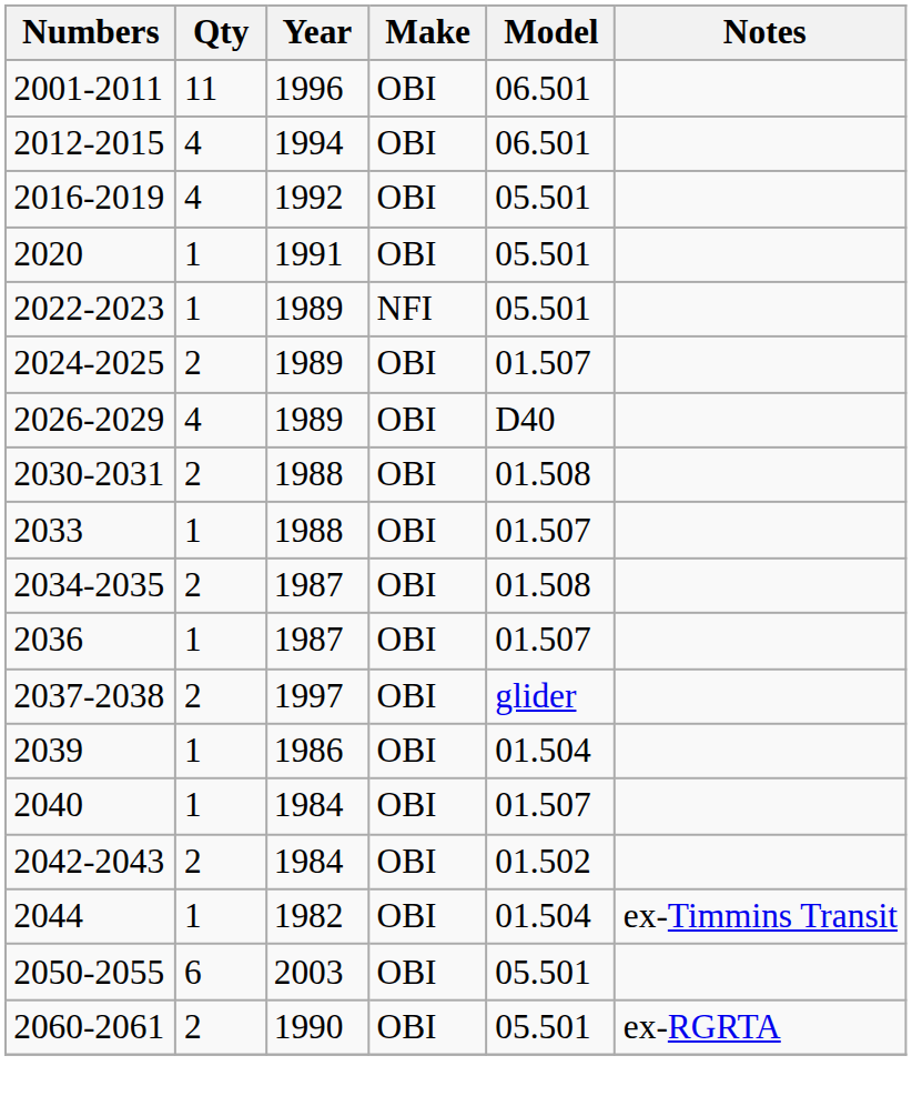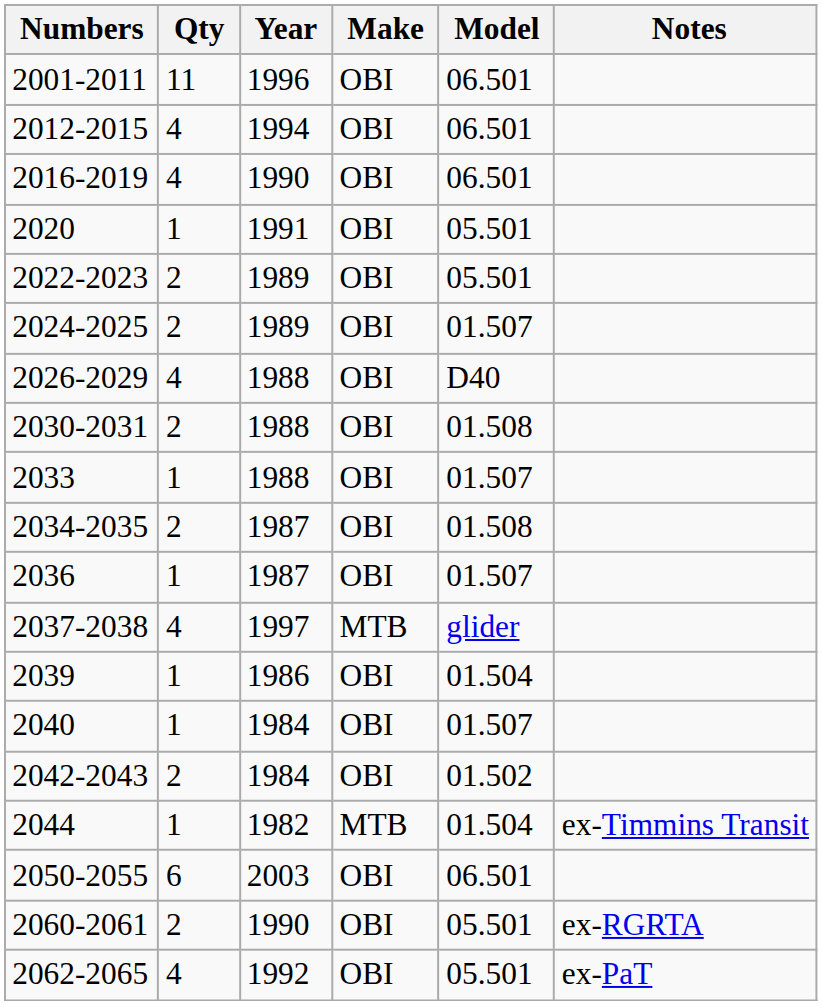2016-2019 | Year: 1992 -> 1990
2016-2019 | Model: 05.501 -> 06.501
2022-2023 | Qty: 1 -> 2
2022-2023 | Make: NFI -> OBI
2026-2029 | Year: 1989 -> 1988
2037-2038 | Qty: 2 -> 4
2037-2038 | Make: OBI -> MTB
2044 | Make: OBI -> MTB
2050-2055 | Model: 05.501 -> 06.501
+ row: 2062-2065 | 4 | 1992 | OBI | 05.501 | ex-PaT
